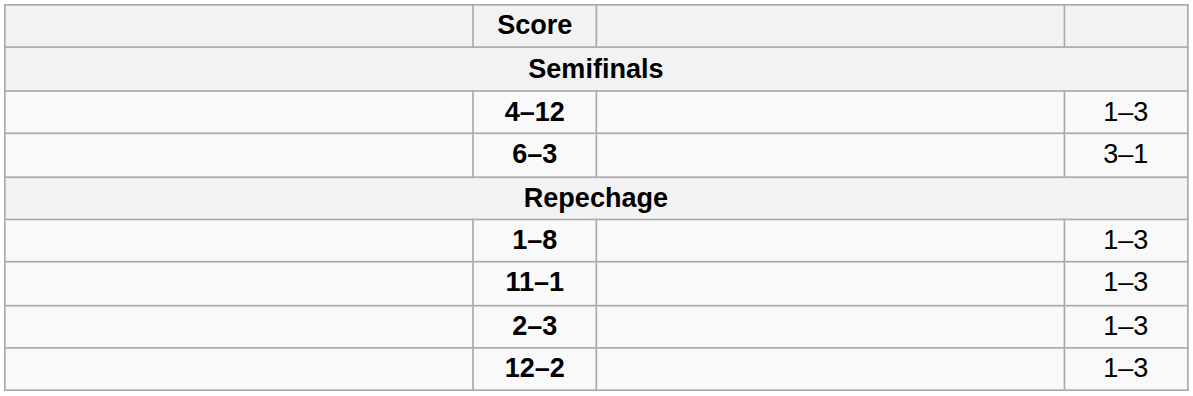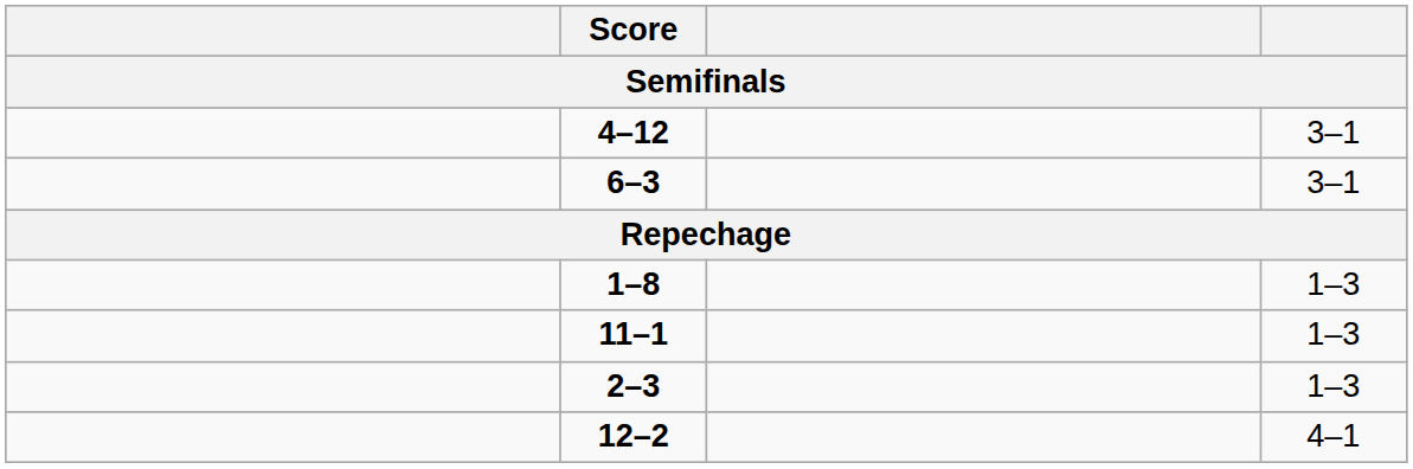4–12 | column 4: 1–3 -> 3–1
12–2 | column 4: 1–3 -> 4–1
